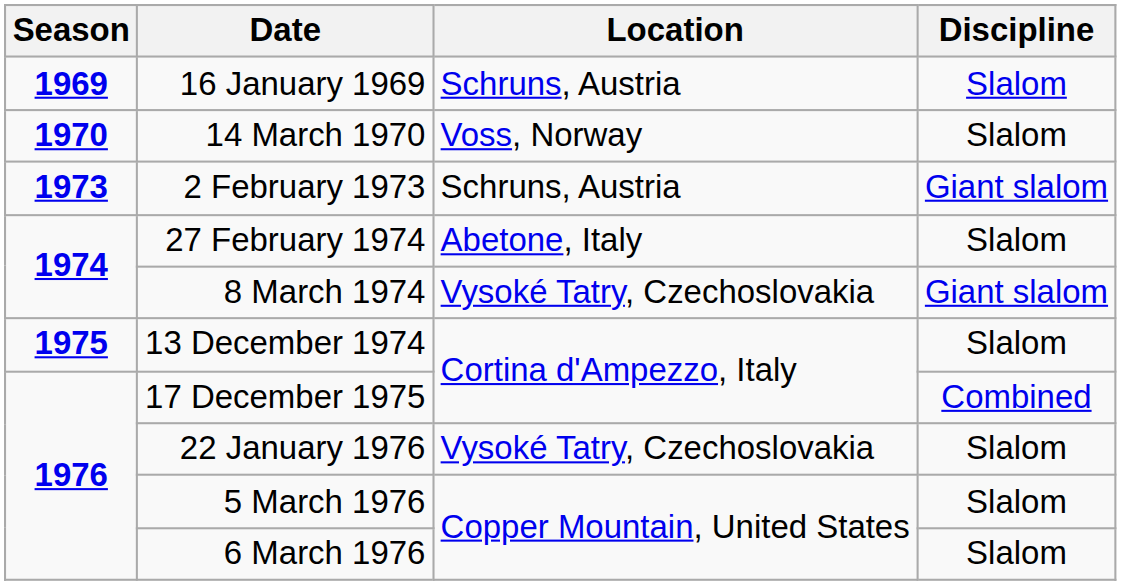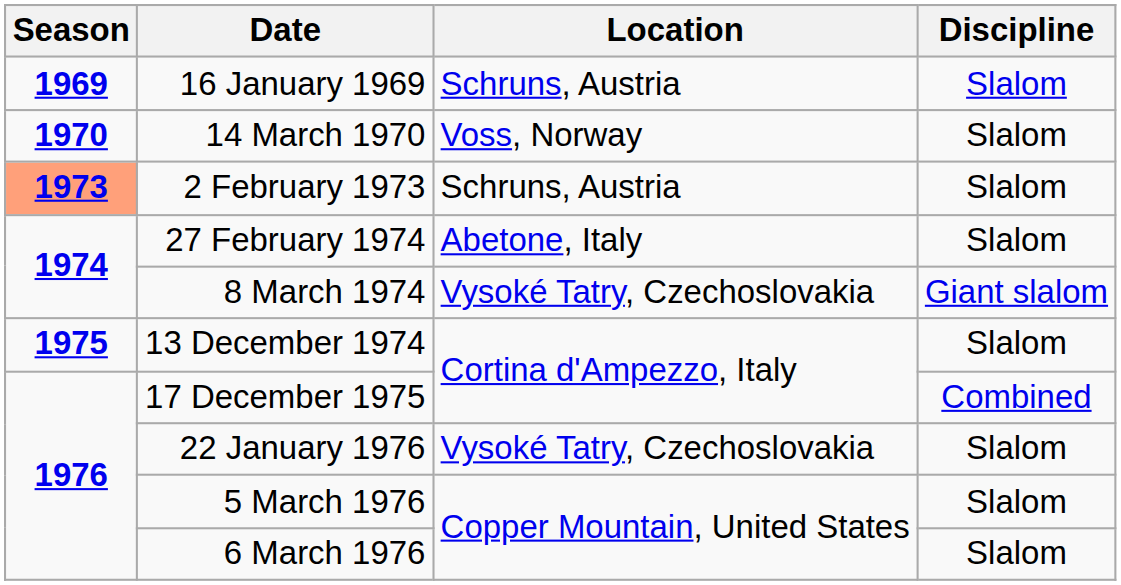2 February 1973 | Season: no background -> lightsalmon background
2 February 1973 | Discipline: Giant slalom -> Slalom
